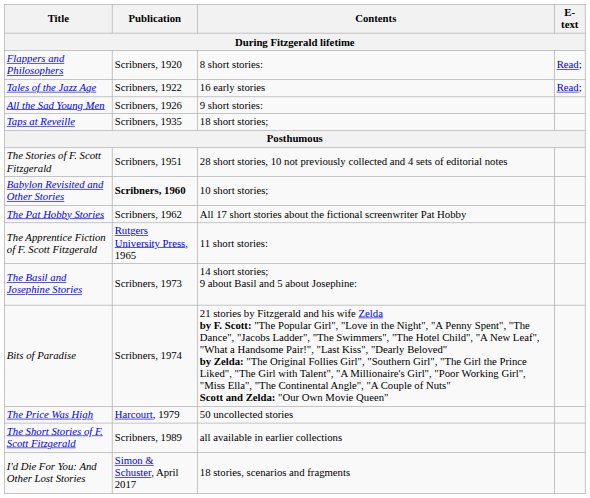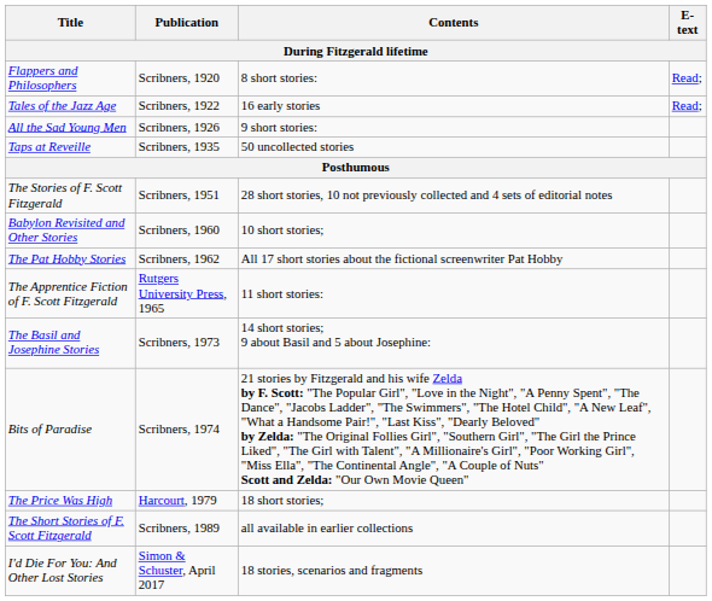Taps at Reveille | Contents: 18 short stories; -> 50 uncollected stories
Babylon Revisited and Other Stories | Publication: bold -> normal
The Price Was High | Contents: 50 uncollected stories -> 18 short stories;
